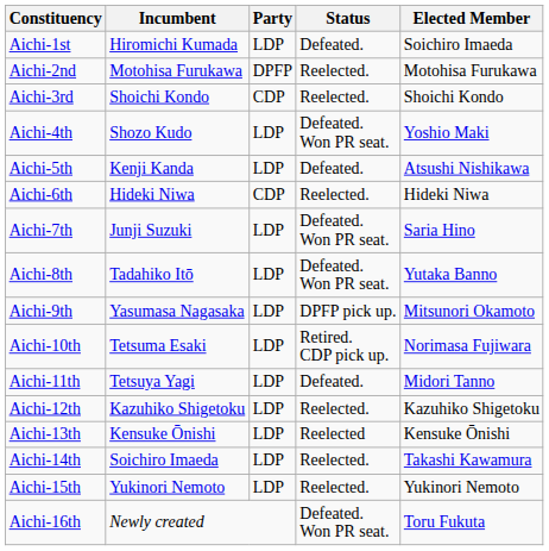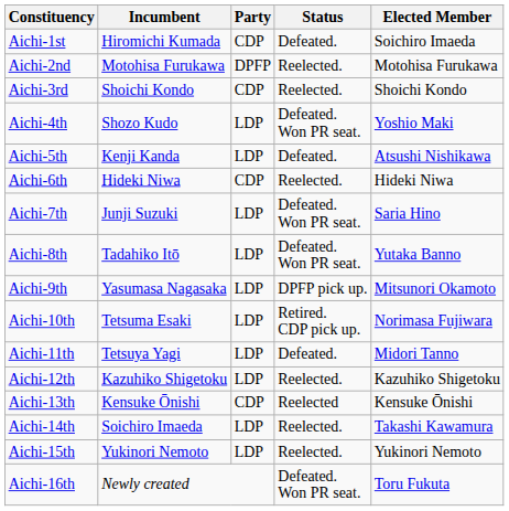Aichi-1st | Party: LDP -> CDP
Aichi-13th | Party: LDP -> CDP
